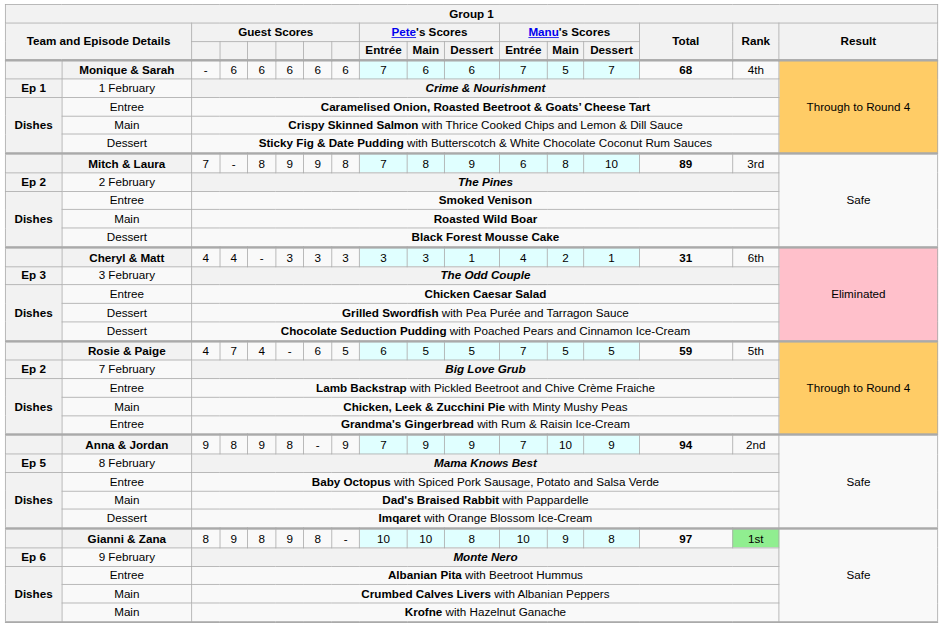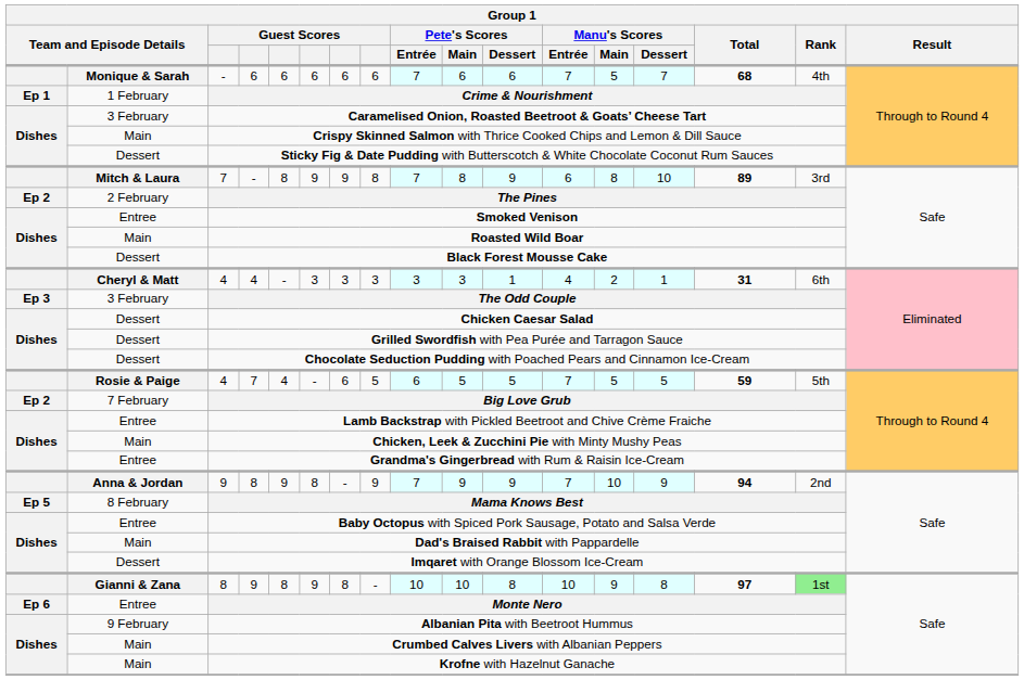Caramelised Onion, Roasted Beetroot & Goats’ Cheese Tart | column 2: Entree -> 3 February
Chicken Caesar Salad | column 2: Entree -> Dessert
Monte Nero | column 2: 9 February -> Entree
Albanian Pita with Beetroot Hummus | column 2: Entree -> 9 February
